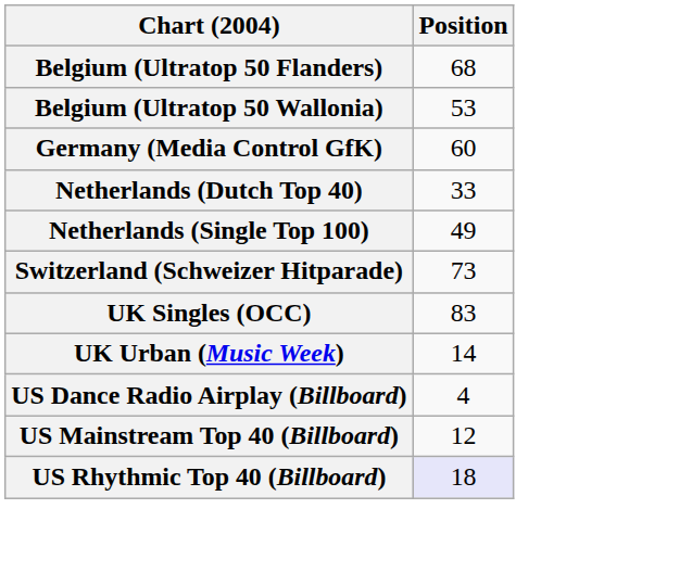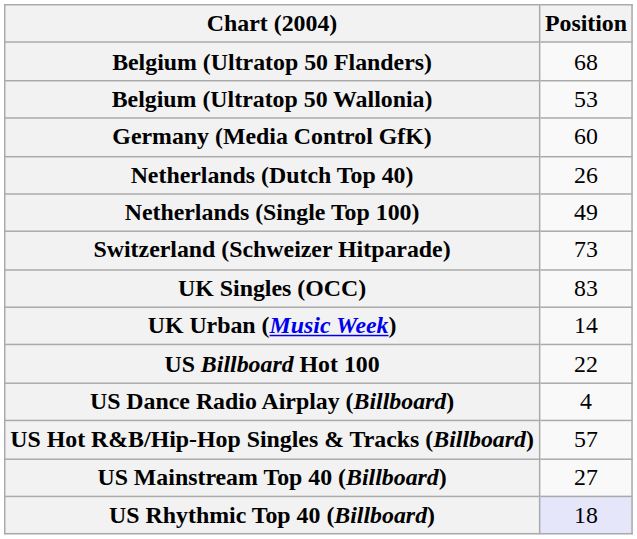Netherlands (Dutch Top 40) | Position: 33 -> 26
+ row: US Billboard Hot 100 | 22
+ row: US Hot R&B/Hip-Hop Singles & Tracks (Billboard) | 57
US Mainstream Top 40 (Billboard) | Position: 12 -> 27
